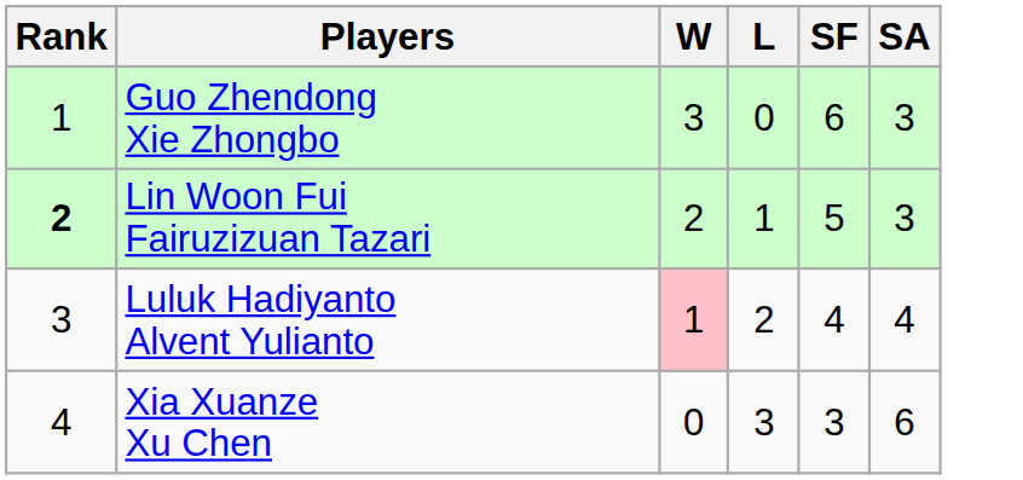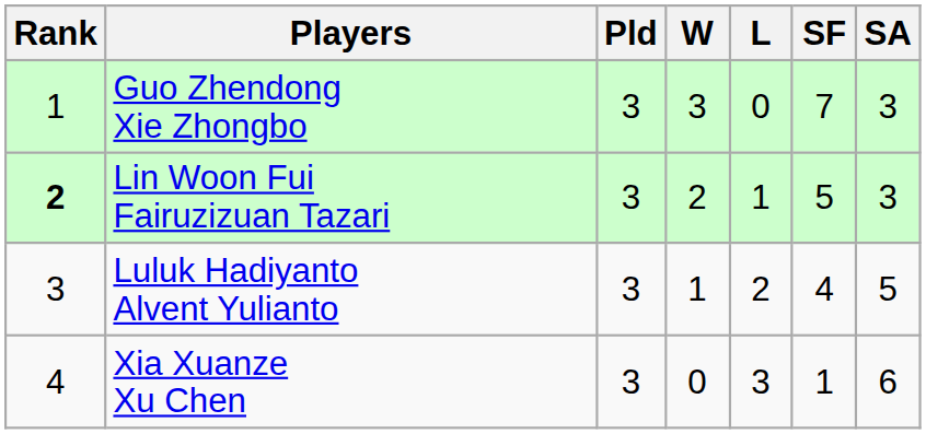+ column: Pld | 3 | 3 | 3 | 3
Guo Zhendong Xie Zhongbo | SF: 6 -> 7
Luluk Hadiyanto Alvent Yulianto | W: pink background -> no background
Luluk Hadiyanto Alvent Yulianto | SA: 4 -> 5
Xia Xuanze Xu Chen | SF: 3 -> 1
